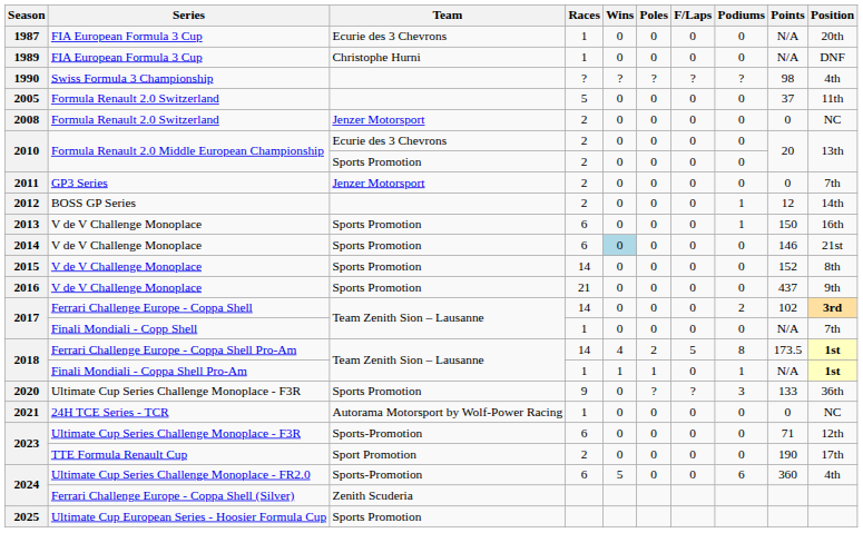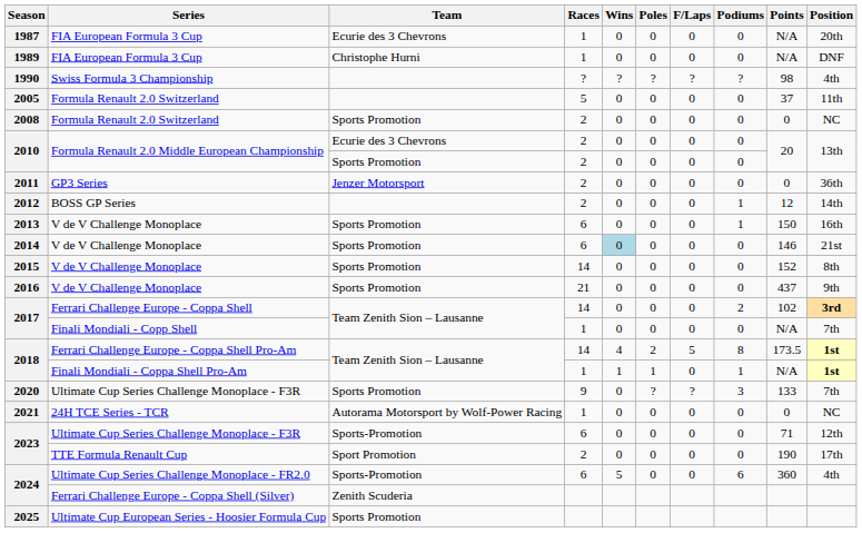2008 | Team: Jenzer Motorsport -> Sports Promotion
2011 | Position: 7th -> 36th
2020 | Position: 36th -> 7th
